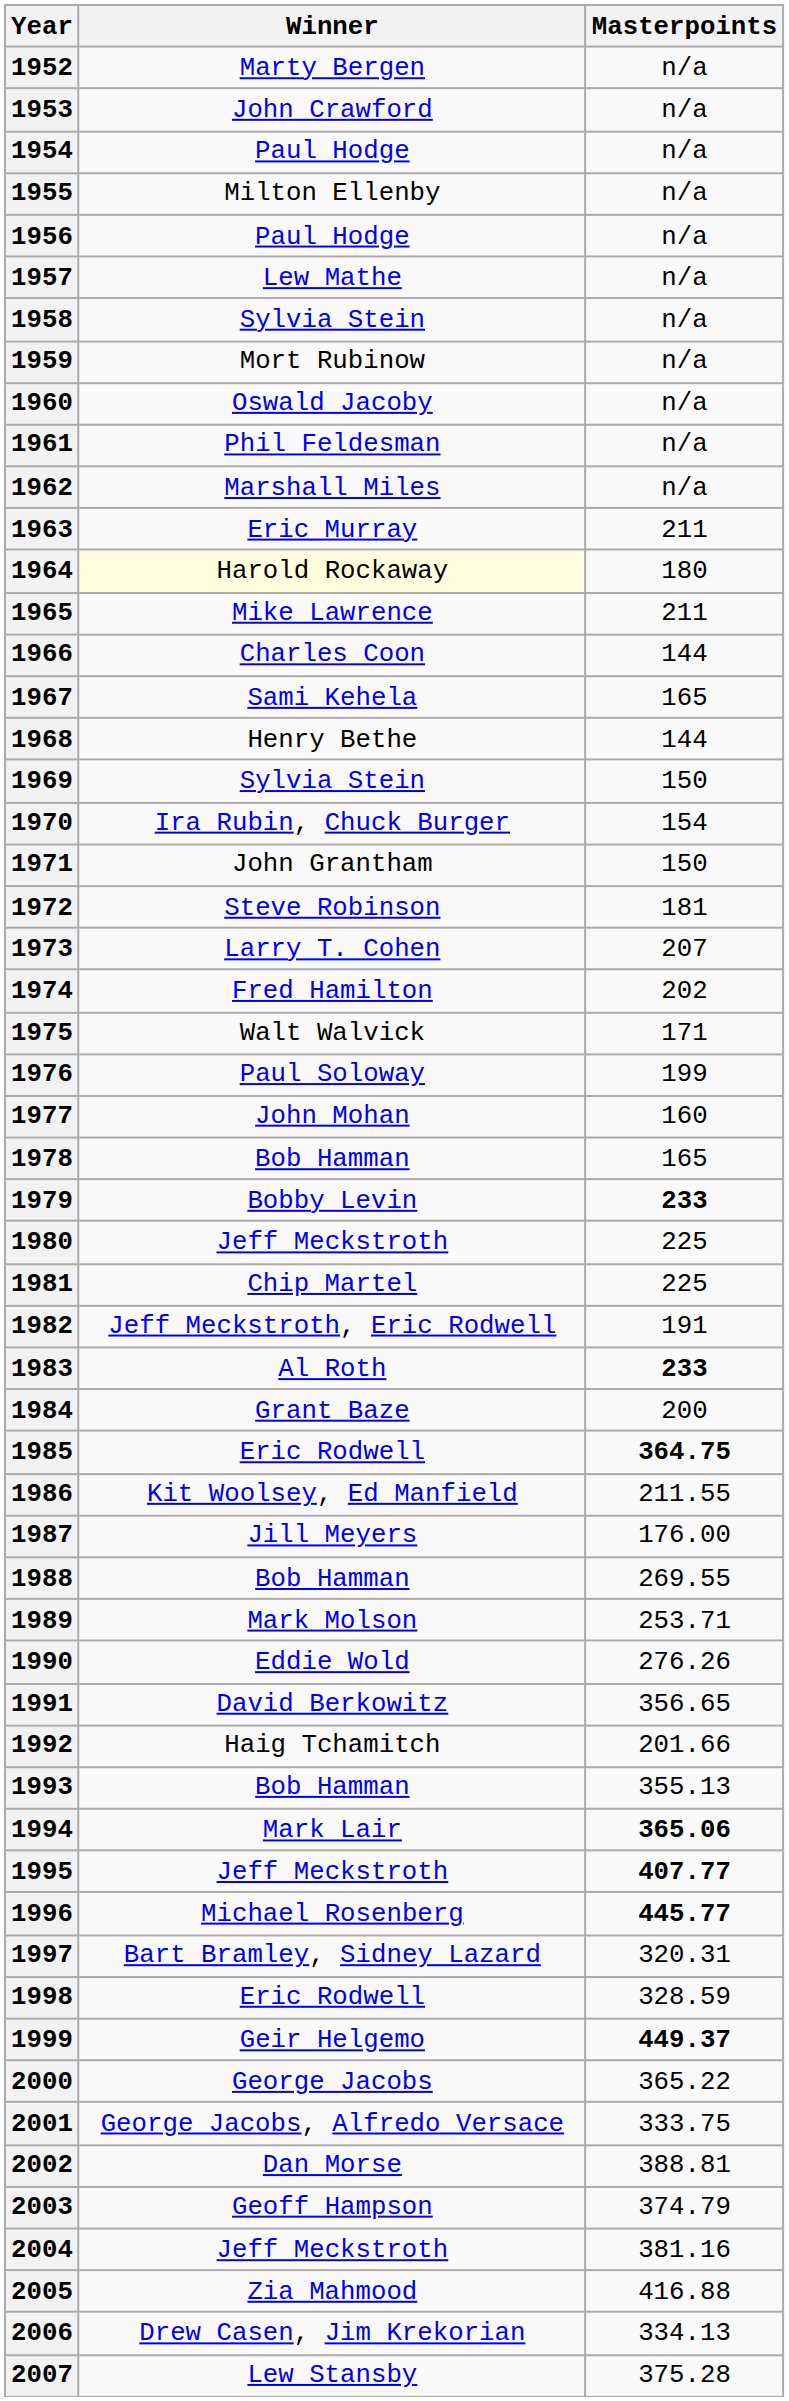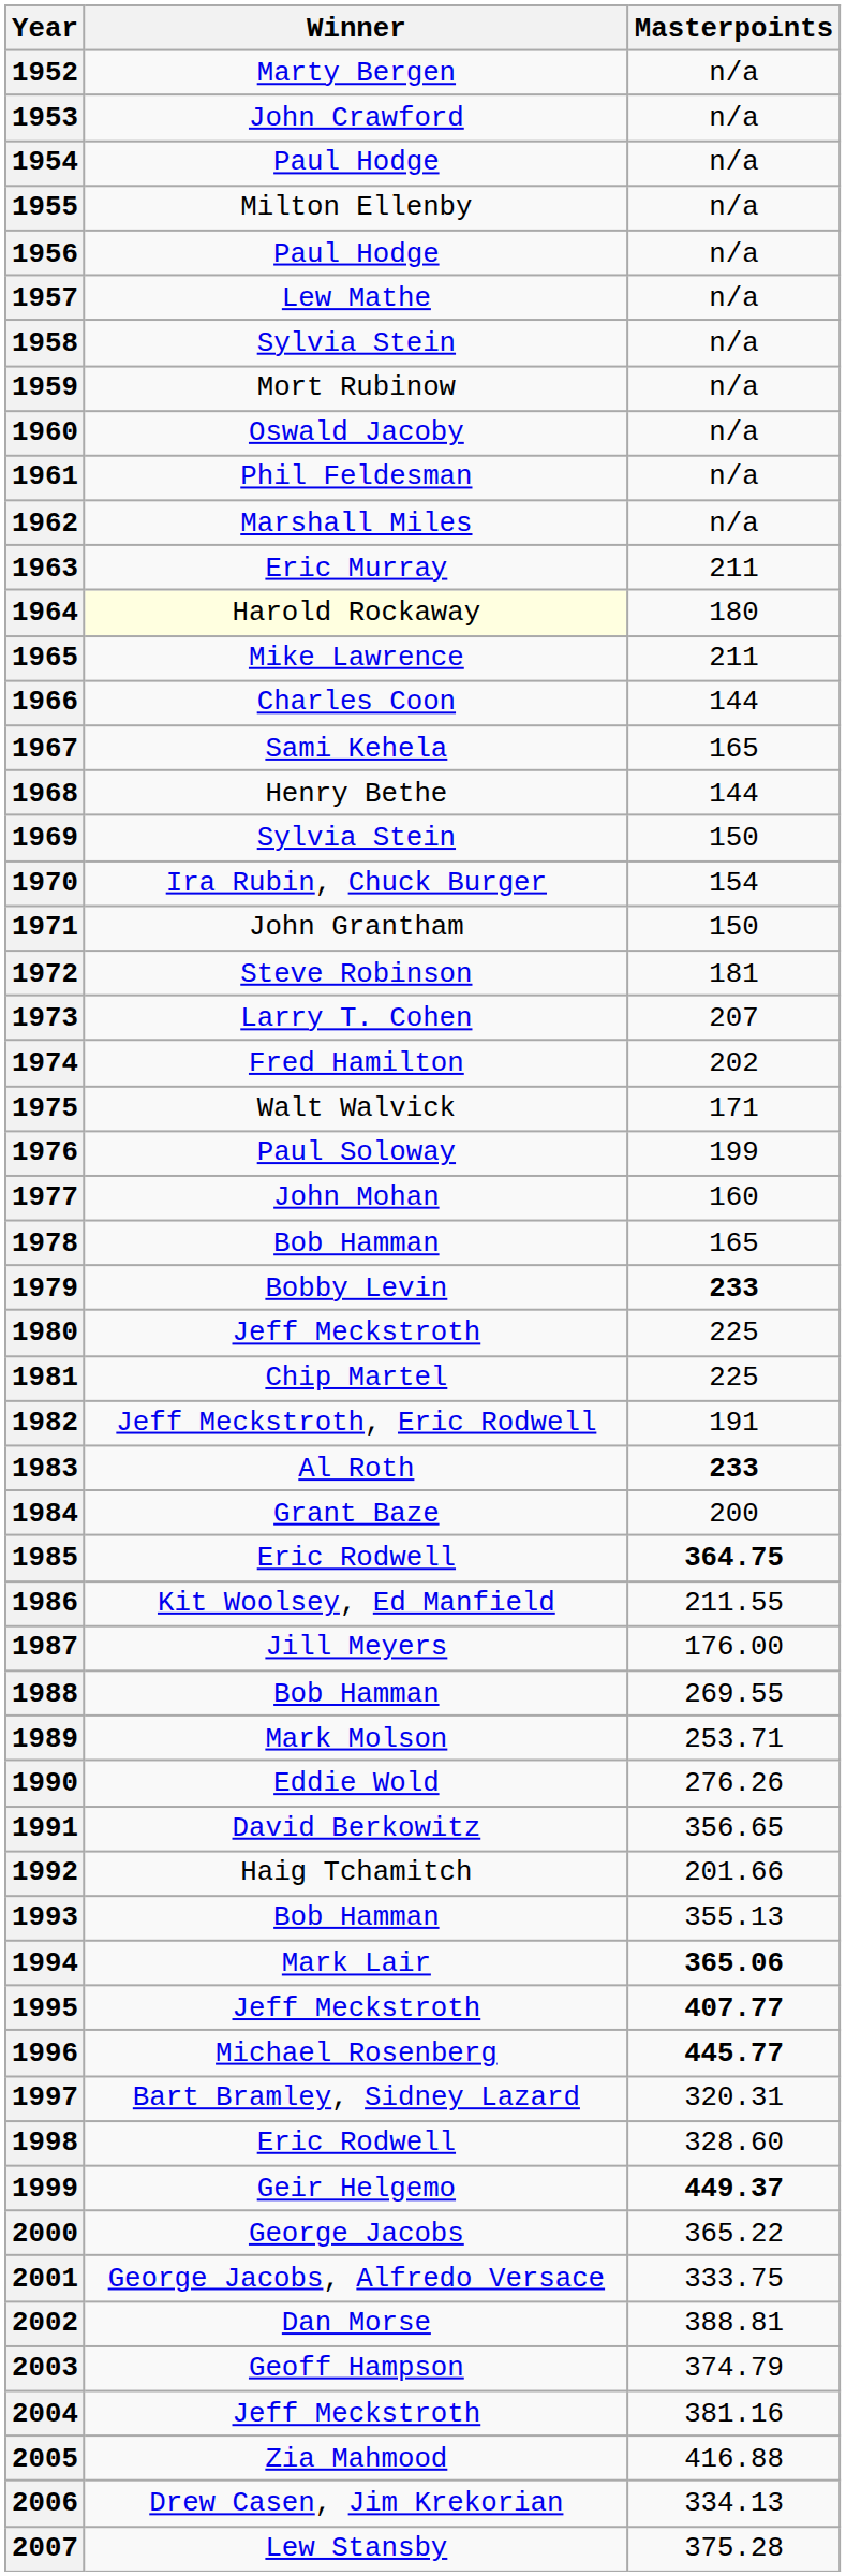1998 | Masterpoints: 328.59 -> 328.60
